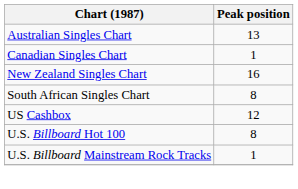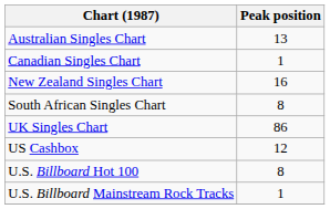+ row: UK Singles Chart | 86
